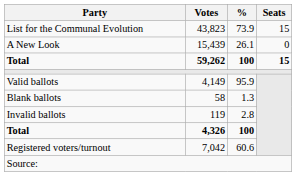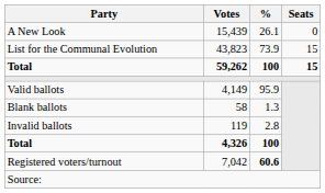rows swapped: List for the Communal Evolution <-> A New Look
Registered voters/turnout | %: normal -> bold
